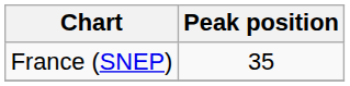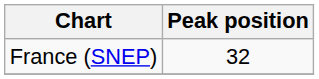France (SNEP) | Peak position: 35 -> 32
